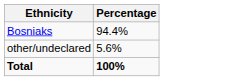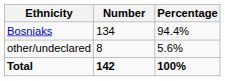+ column: Number | 134 | 8 | 142
